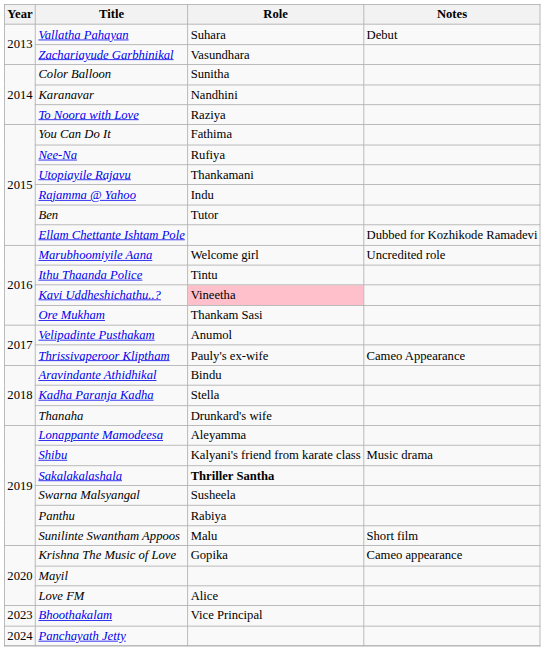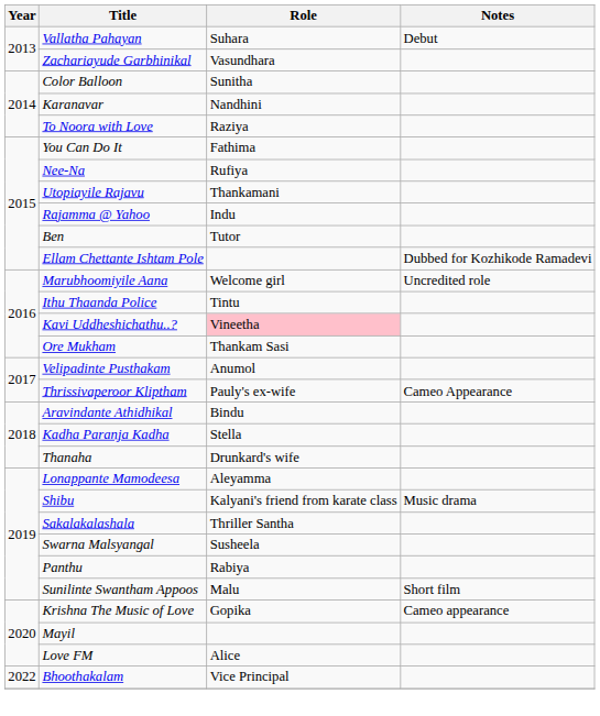Sakalakalashala | Role: bold -> normal
Bhoothakalam | Year: 2023 -> 2022
- row: 2024 | Panchayath Jetty
